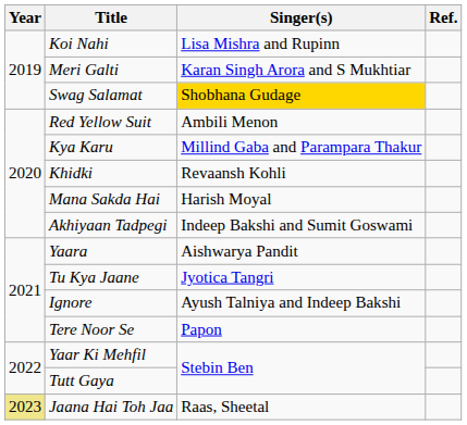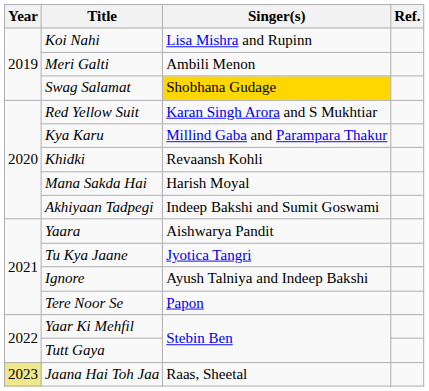Meri Galti | Singer(s): Karan Singh Arora and S Mukhtiar -> Ambili Menon
Red Yellow Suit | Singer(s): Ambili Menon -> Karan Singh Arora and S Mukhtiar
